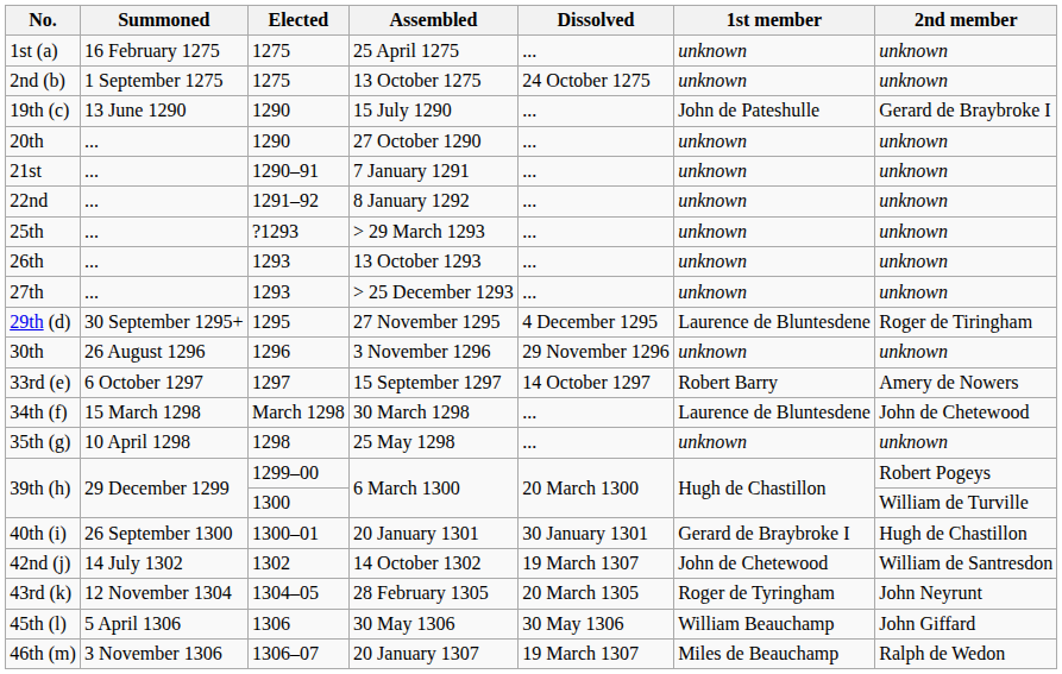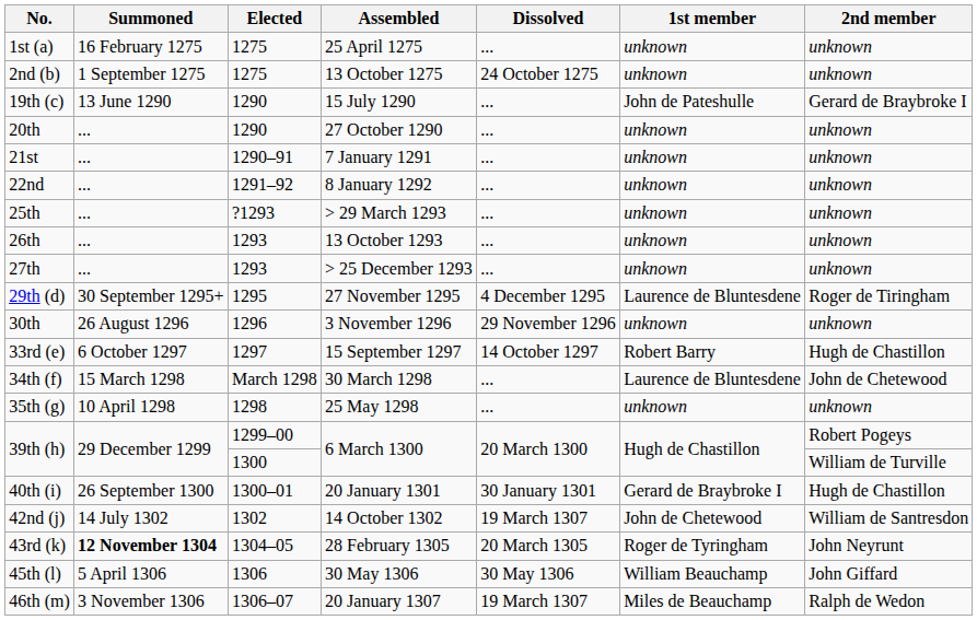33rd (e) | 2nd member: Amery de Nowers -> Hugh de Chastillon
43rd (k) | Summoned: normal -> bold
